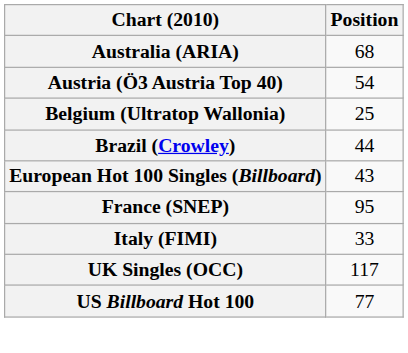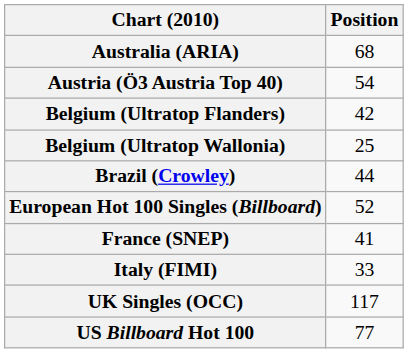+ row: Belgium (Ultratop Flanders) | 42
European Hot 100 Singles (Billboard) | Position: 43 -> 52
France (SNEP) | Position: 95 -> 41
